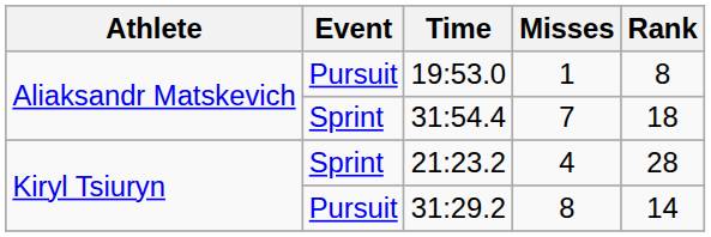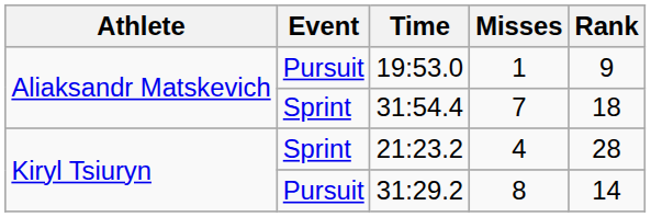19:53.0 | Rank: 8 -> 9
